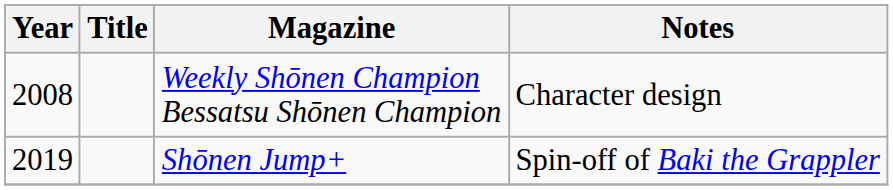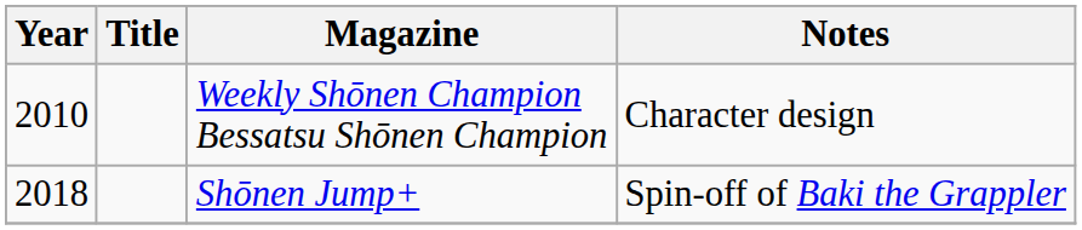Weekly Shōnen Champion Bessatsu Shōnen Champion | Year: 2008 -> 2010
Shōnen Jump+ | Year: 2019 -> 2018
